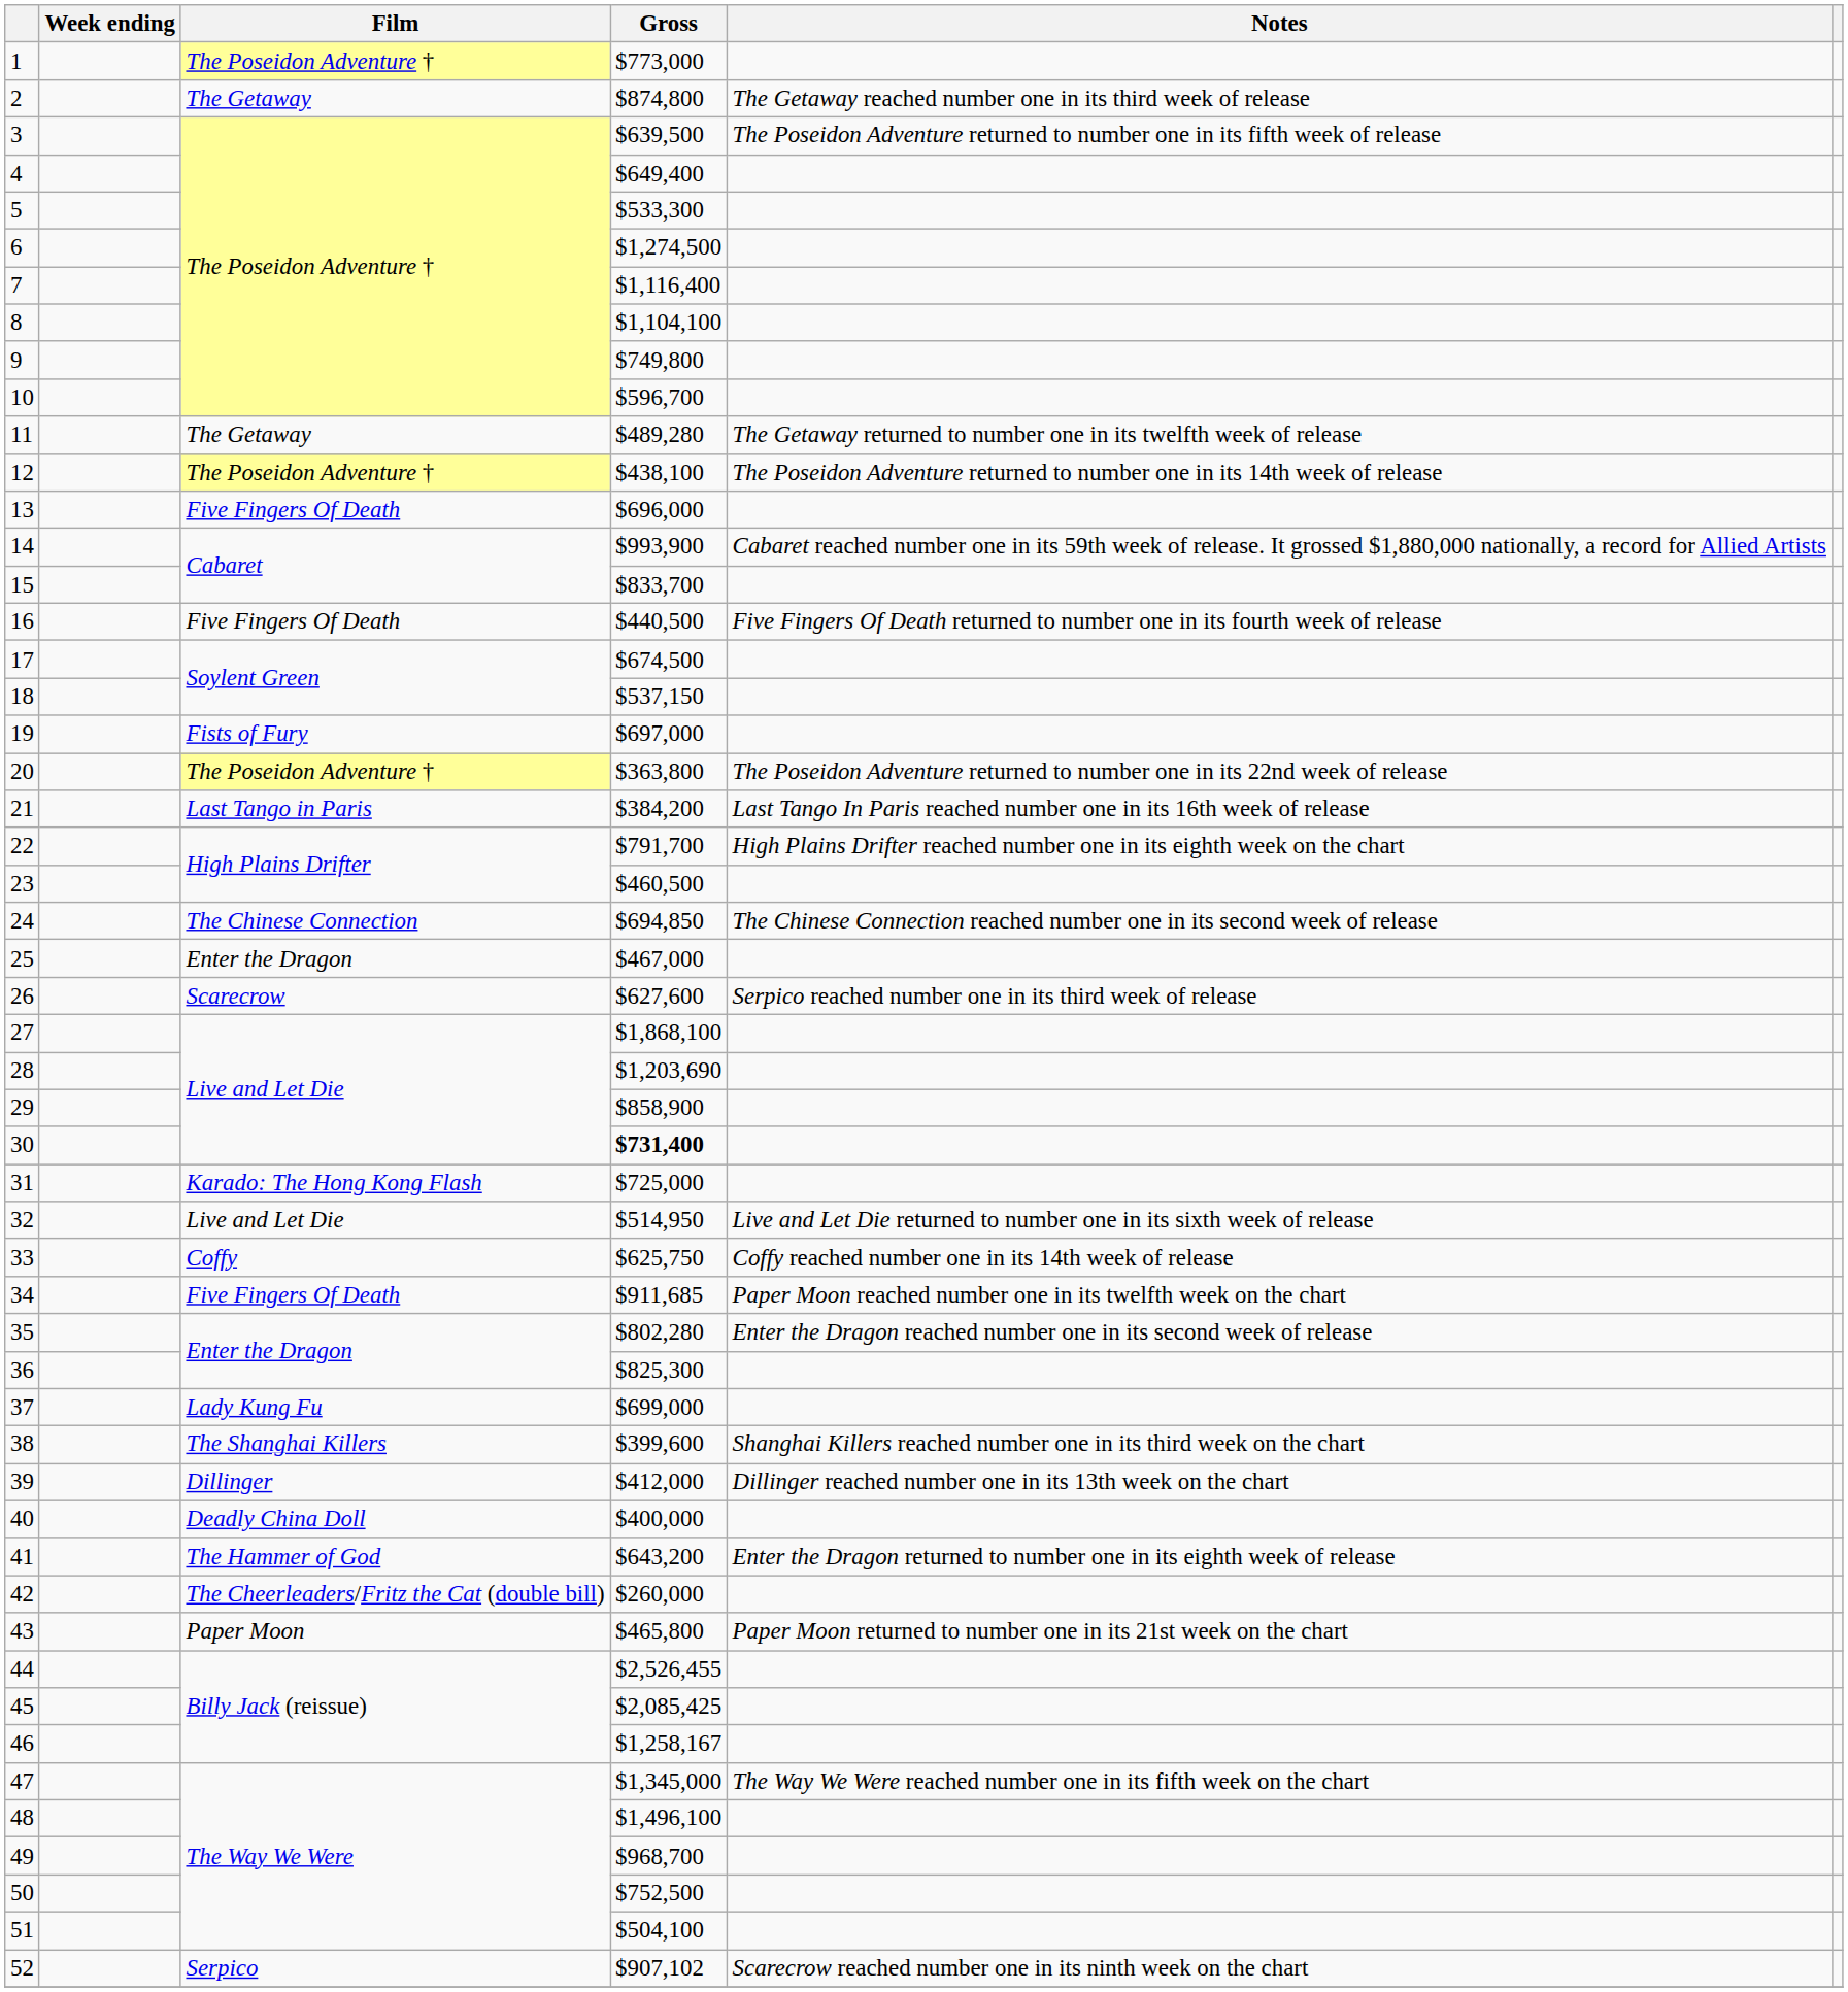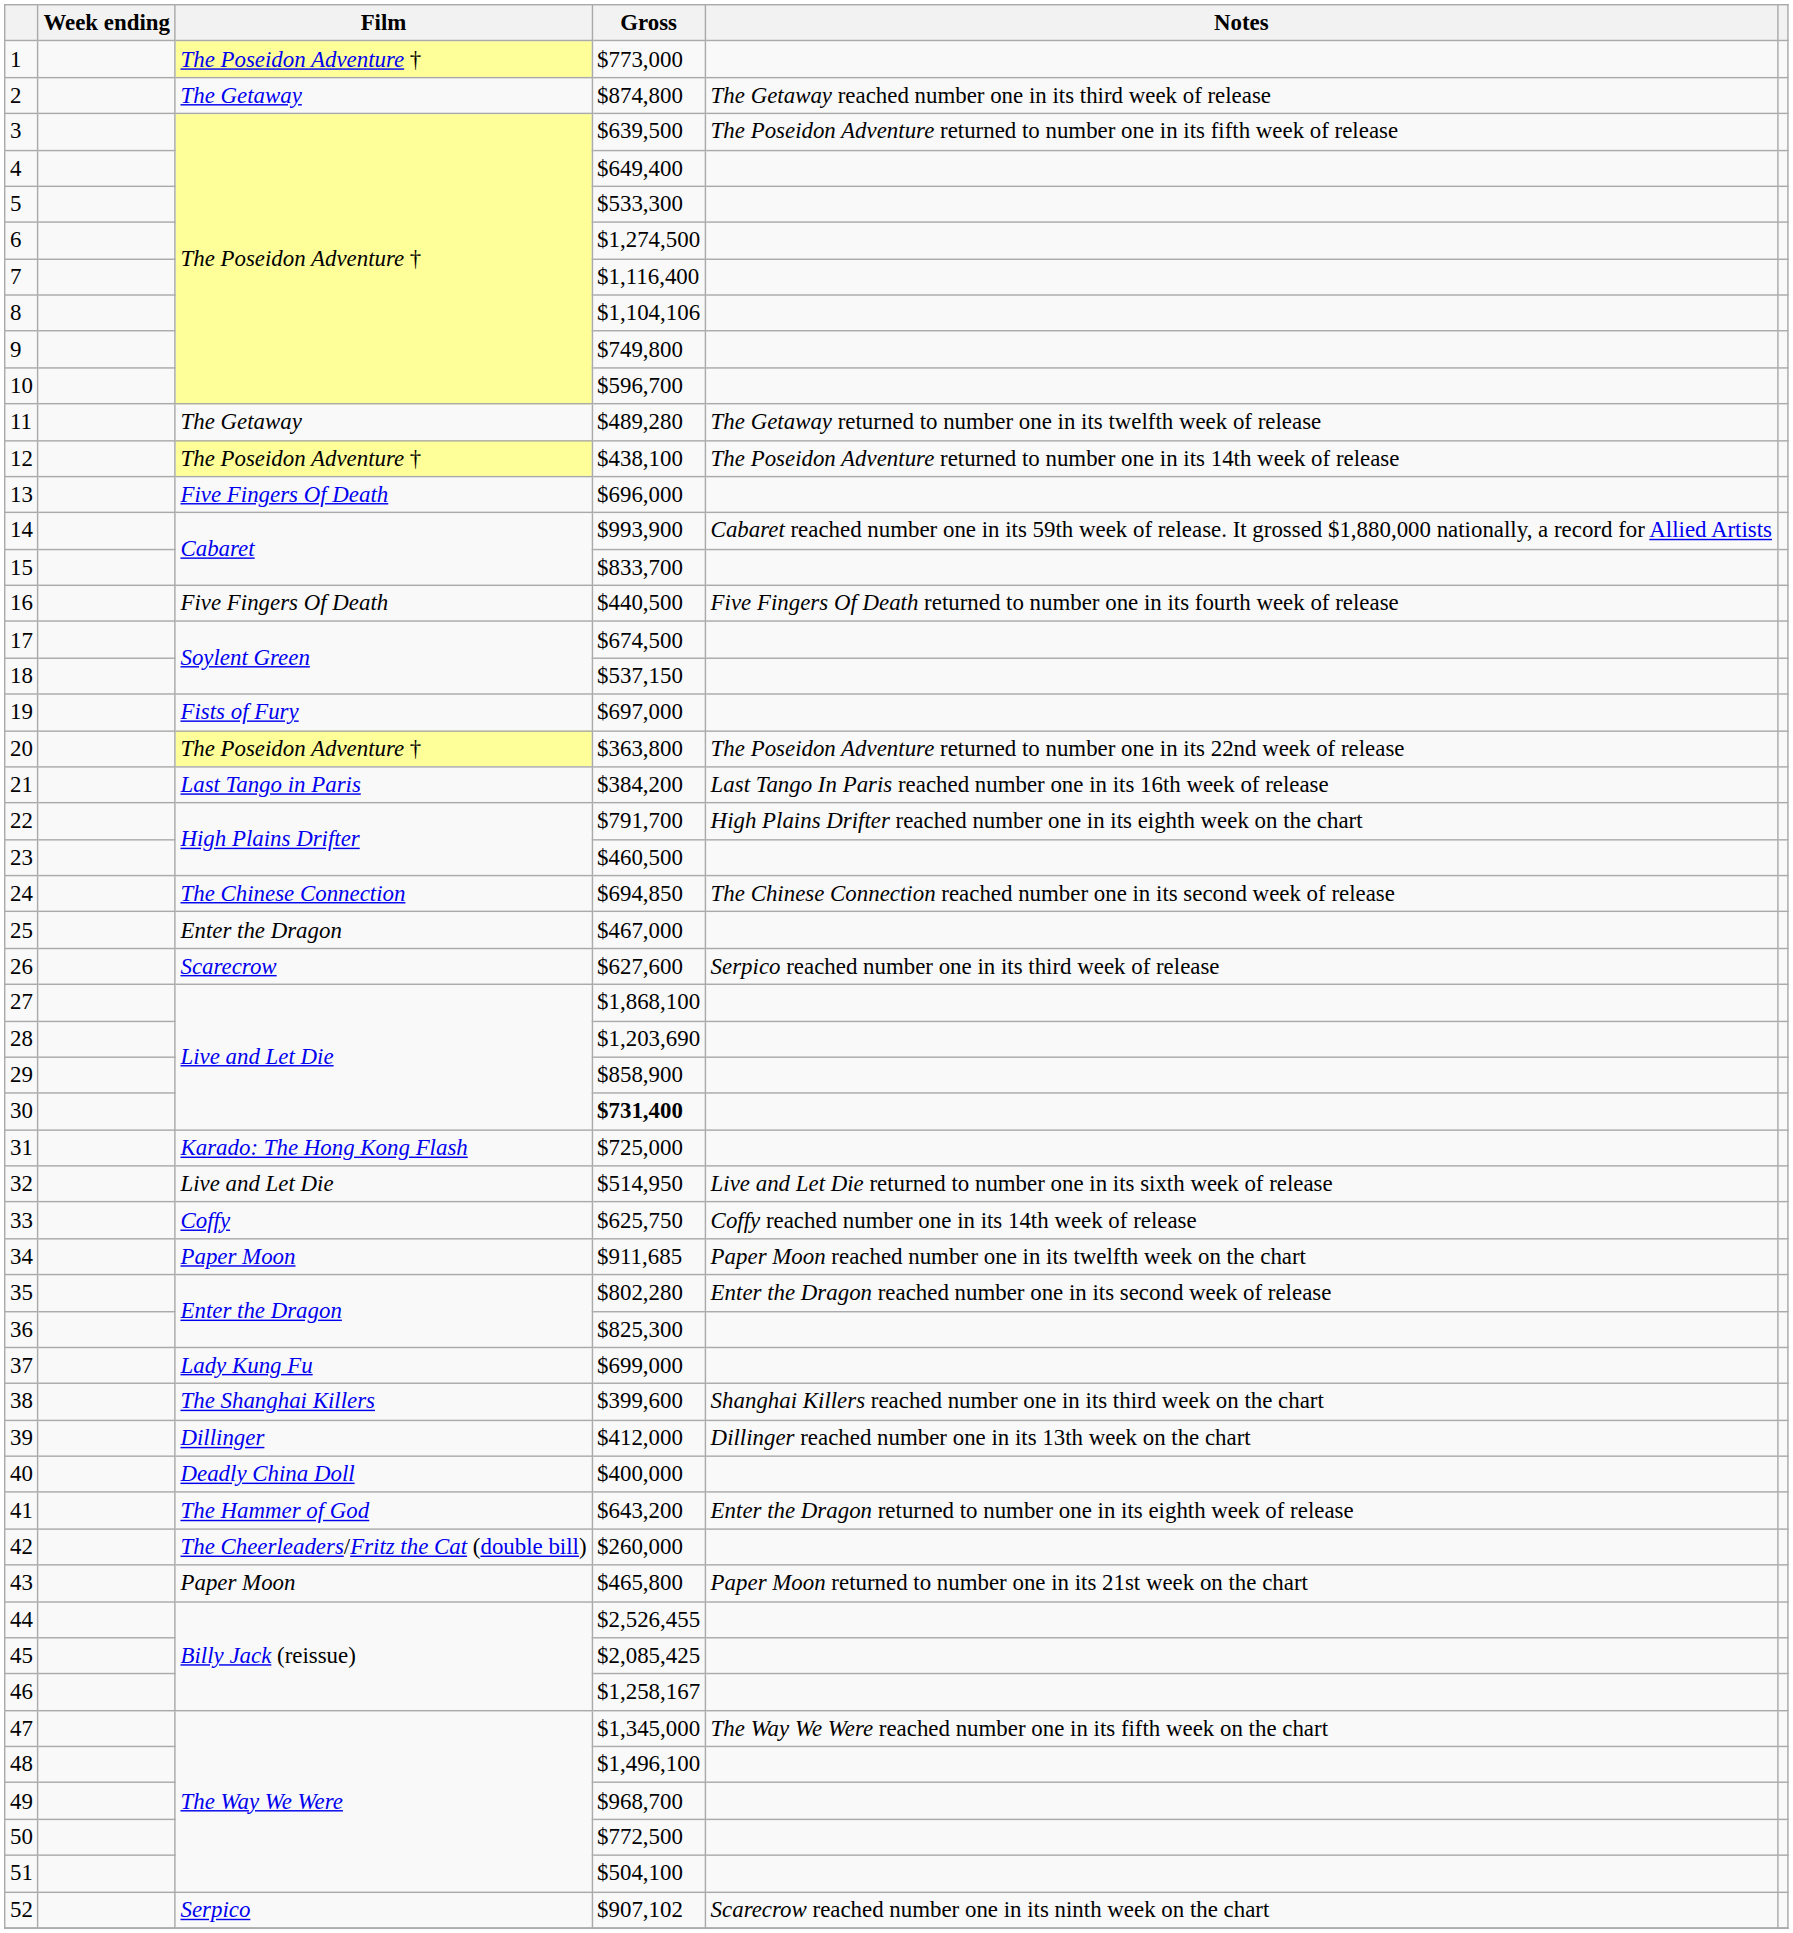8 | Gross: $1,104,100 -> $1,104,106
34 | Film: Five Fingers Of Death -> Paper Moon
50 | Gross: $752,500 -> $772,500
